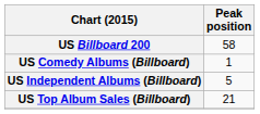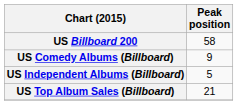US Comedy Albums (Billboard) | Peak position: 1 -> 9
